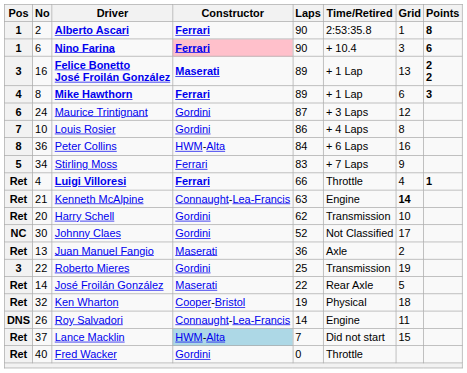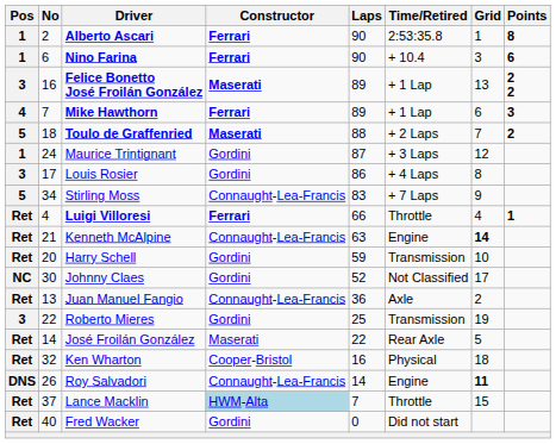Nino Farina | Constructor: pink background -> no background
Mike Hawthorn | No: 8 -> 7
+ row: 5 | 18 | Toulo de Graffenried | Maserati | 88 | + 2 Laps | 7 | 2
Maurice Trintignant | Pos: 6 -> 1
Louis Rosier | Pos: 7 -> 3
Louis Rosier | No: 10 -> 17
- row: 8 | 36 | Peter Collins | HWM-Alta | 84 | + 6 Laps | 16
Stirling Moss | Constructor: Ferrari -> Connaught-Lea-Francis
Harry Schell | Laps: 62 -> 59
Juan Manuel Fangio | Constructor: Maserati -> Connaught-Lea-Francis
Ken Wharton | Laps: 19 -> 16
Roy Salvadori | Grid: normal -> bold
Lance Macklin | Time/Retired: Did not start -> Throttle
Fred Wacker | Time/Retired: Throttle -> Did not start
